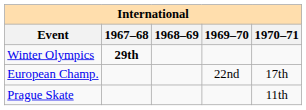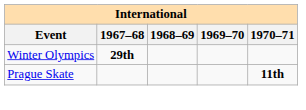- row: European Champ. | 22nd | 17th
Prague Skate | 1970–71: normal -> bold
